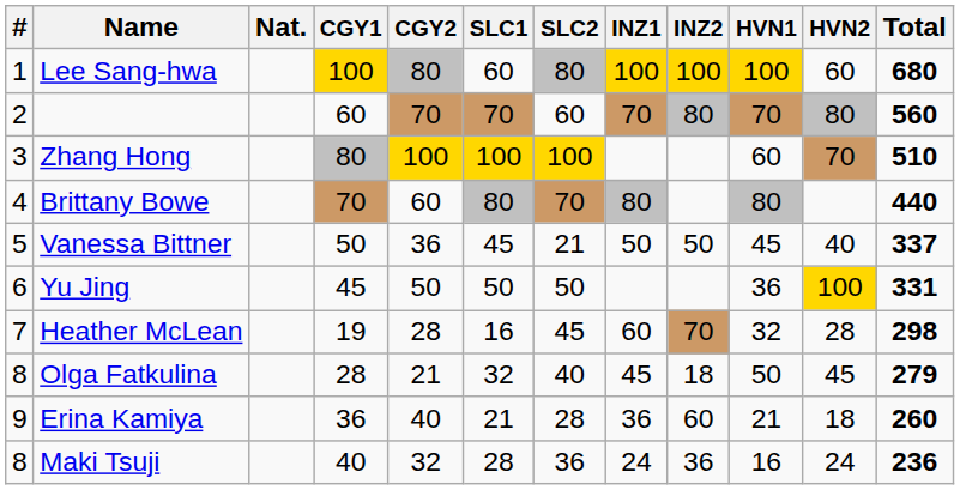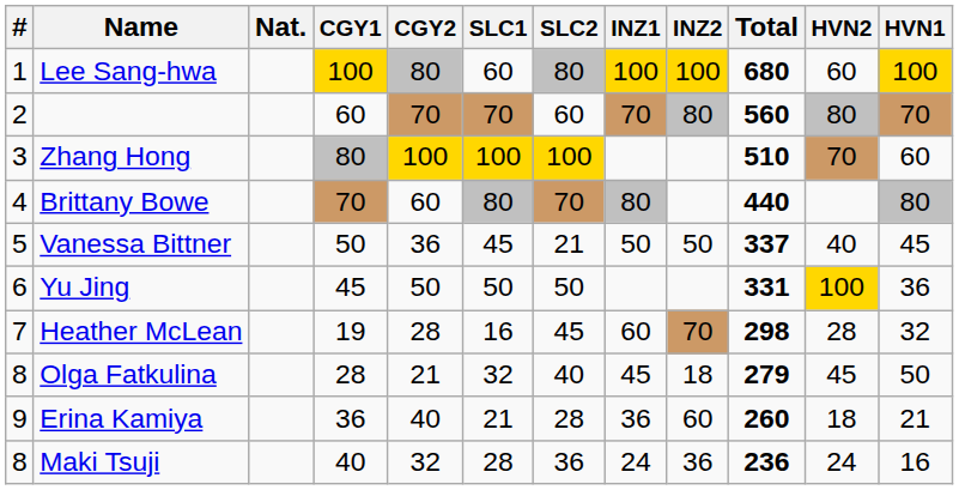columns swapped: HVN1 <-> Total
